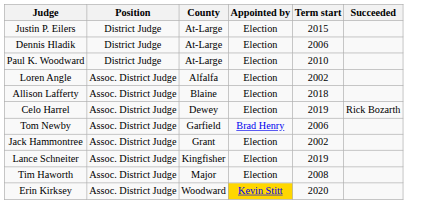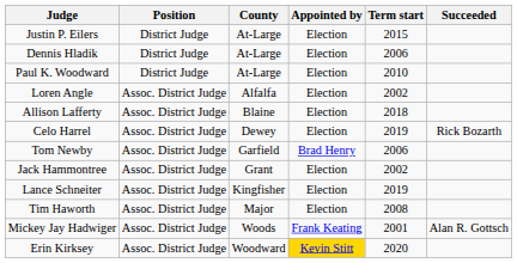+ row: Mickey Jay Hadwiger | Assoc. District Judge | Woods | Frank Keating | 2001 | Alan R. Gottsch
